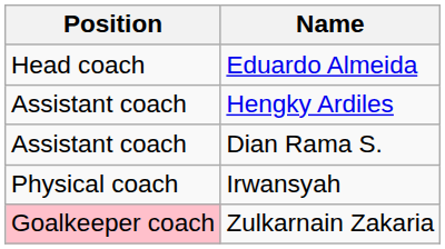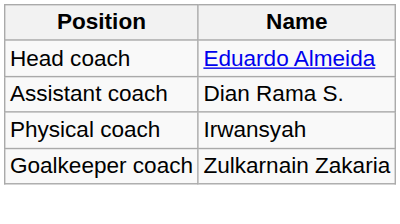- row: Assistant coach | Hengky Ardiles
Zulkarnain Zakaria | Position: pink background -> no background
